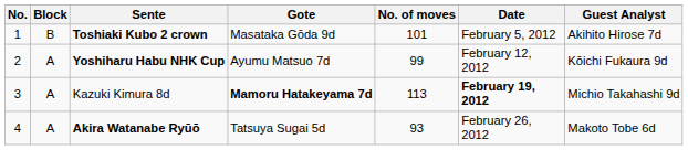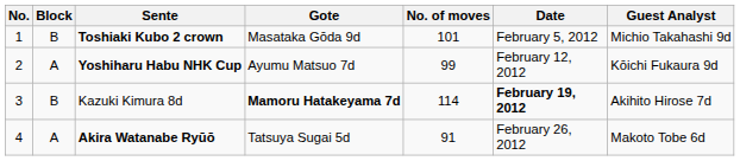Toshiaki Kubo 2 crown | Guest Analyst: Akihito Hirose 7d -> Michio Takahashi 9d
Kazuki Kimura 8d | Block: A -> B
Kazuki Kimura 8d | No. of moves: 113 -> 114
Kazuki Kimura 8d | Guest Analyst: Michio Takahashi 9d -> Akihito Hirose 7d
Akira Watanabe Ryūō | No. of moves: 93 -> 91
